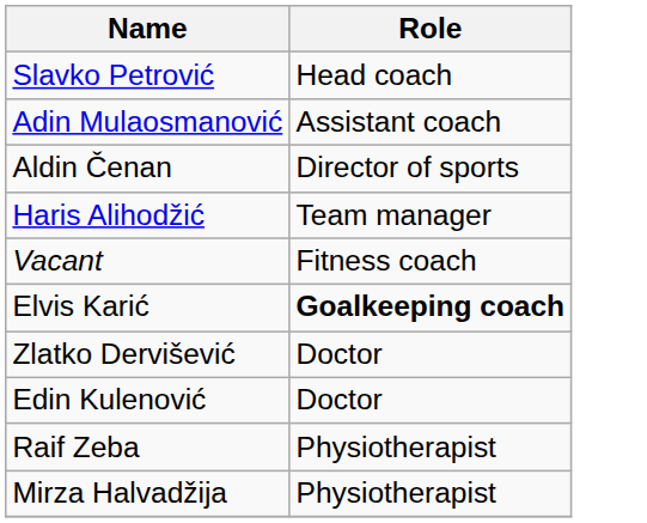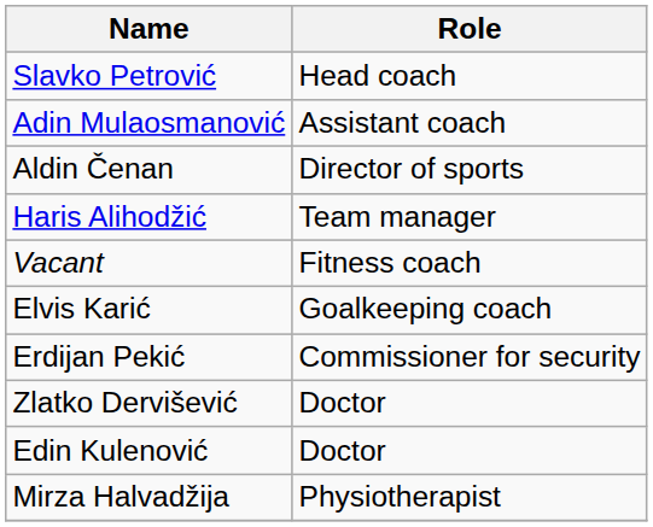Elvis Karić | Role: bold -> normal
+ row: Erdijan Pekić | Commissioner for security
- row: Raif Zeba | Physiotherapist
